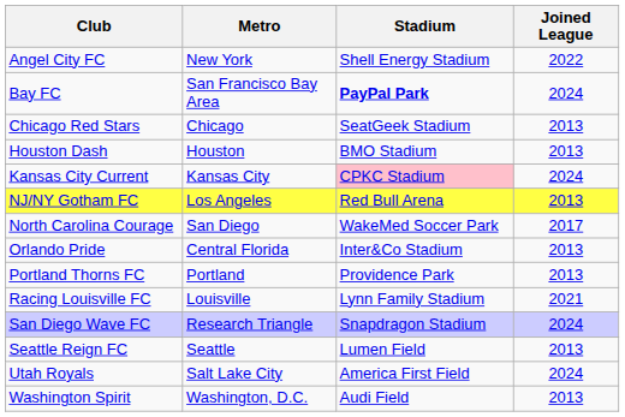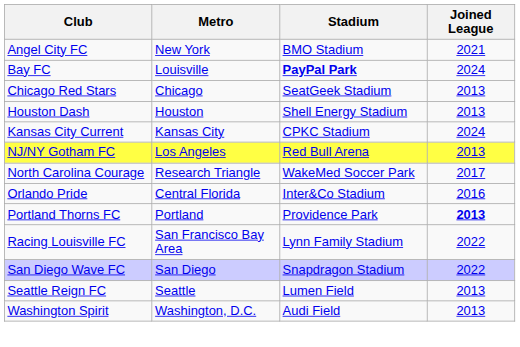Angel City FC | Stadium: Shell Energy Stadium -> BMO Stadium
Angel City FC | Joined League: 2022 -> 2021
Bay FC | Metro: San Francisco Bay Area -> Louisville
Houston Dash | Stadium: BMO Stadium -> Shell Energy Stadium
Kansas City Current | Stadium: pink background -> no background
North Carolina Courage | Metro: San Diego -> Research Triangle
Orlando Pride | Joined League: 2013 -> 2016
Portland Thorns FC | Joined League: normal -> bold
Racing Louisville FC | Metro: Louisville -> San Francisco Bay Area
Racing Louisville FC | Joined League: 2021 -> 2022
San Diego Wave FC | Metro: Research Triangle -> San Diego
San Diego Wave FC | Joined League: 2024 -> 2022
- row: Utah Royals | Salt Lake City | America First Field | 2024
